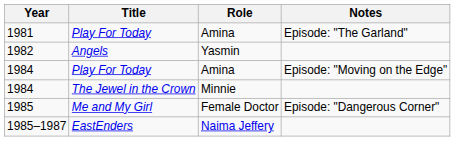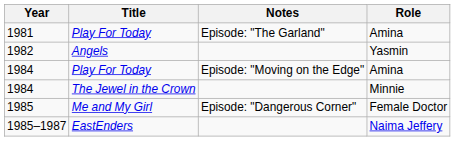columns swapped: Role <-> Notes
